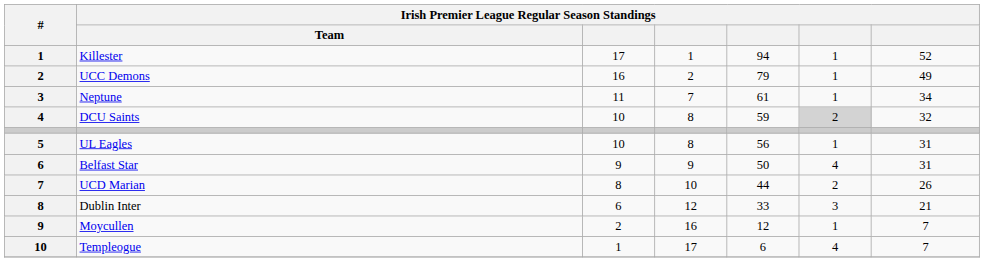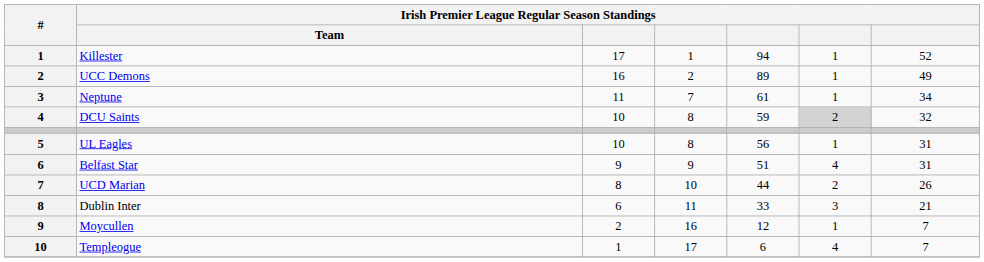UCC Demons | column 5: 79 -> 89
Belfast Star | column 5: 50 -> 51
Dublin Inter | column 4: 12 -> 11
